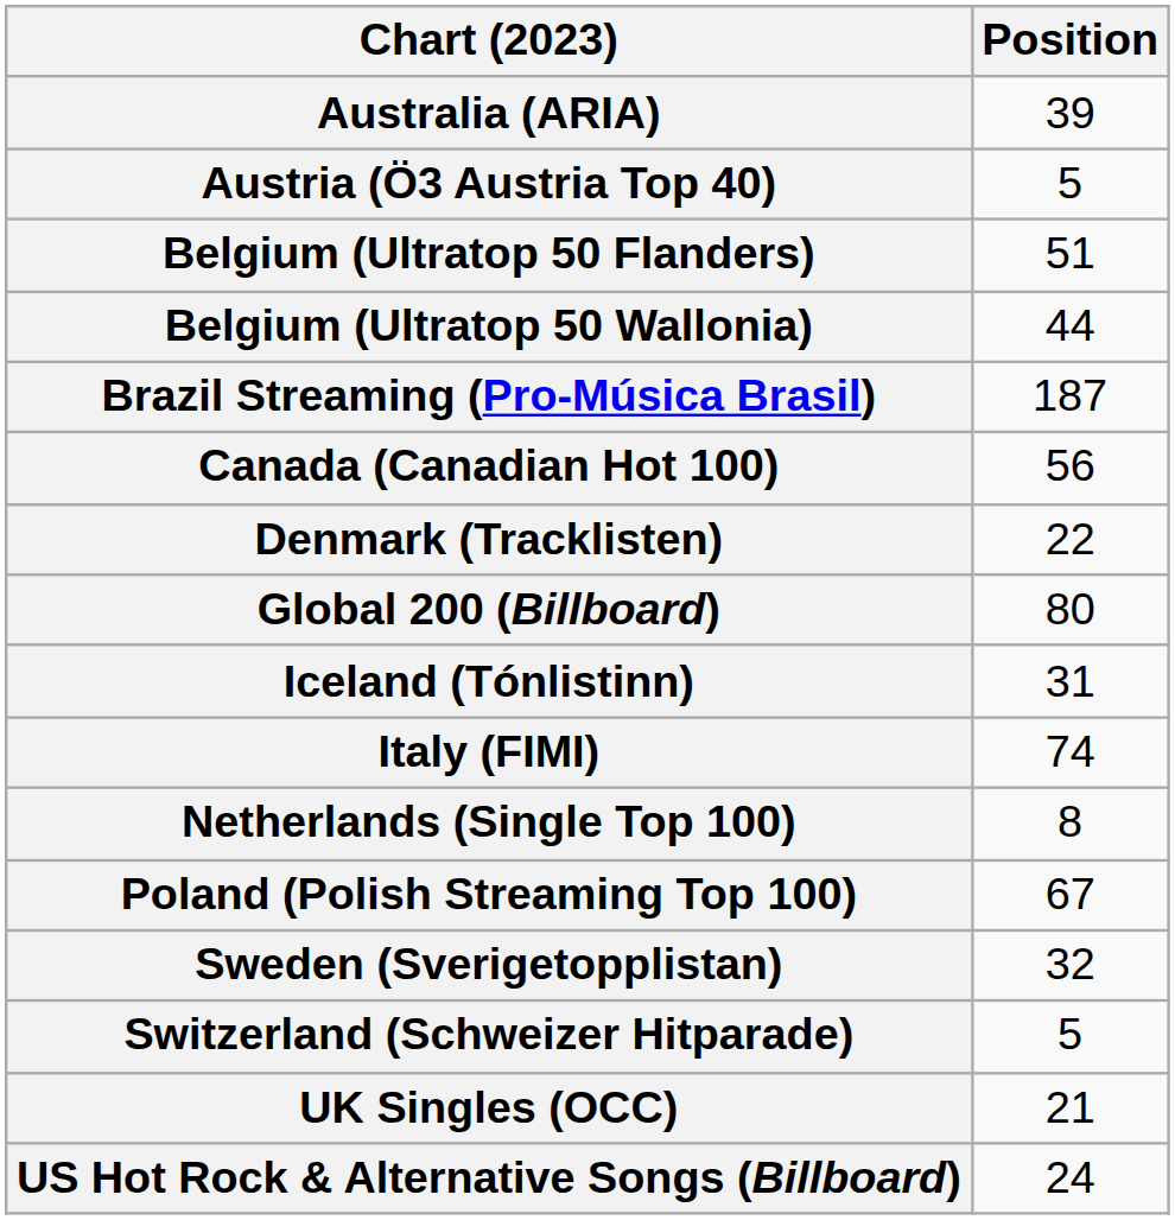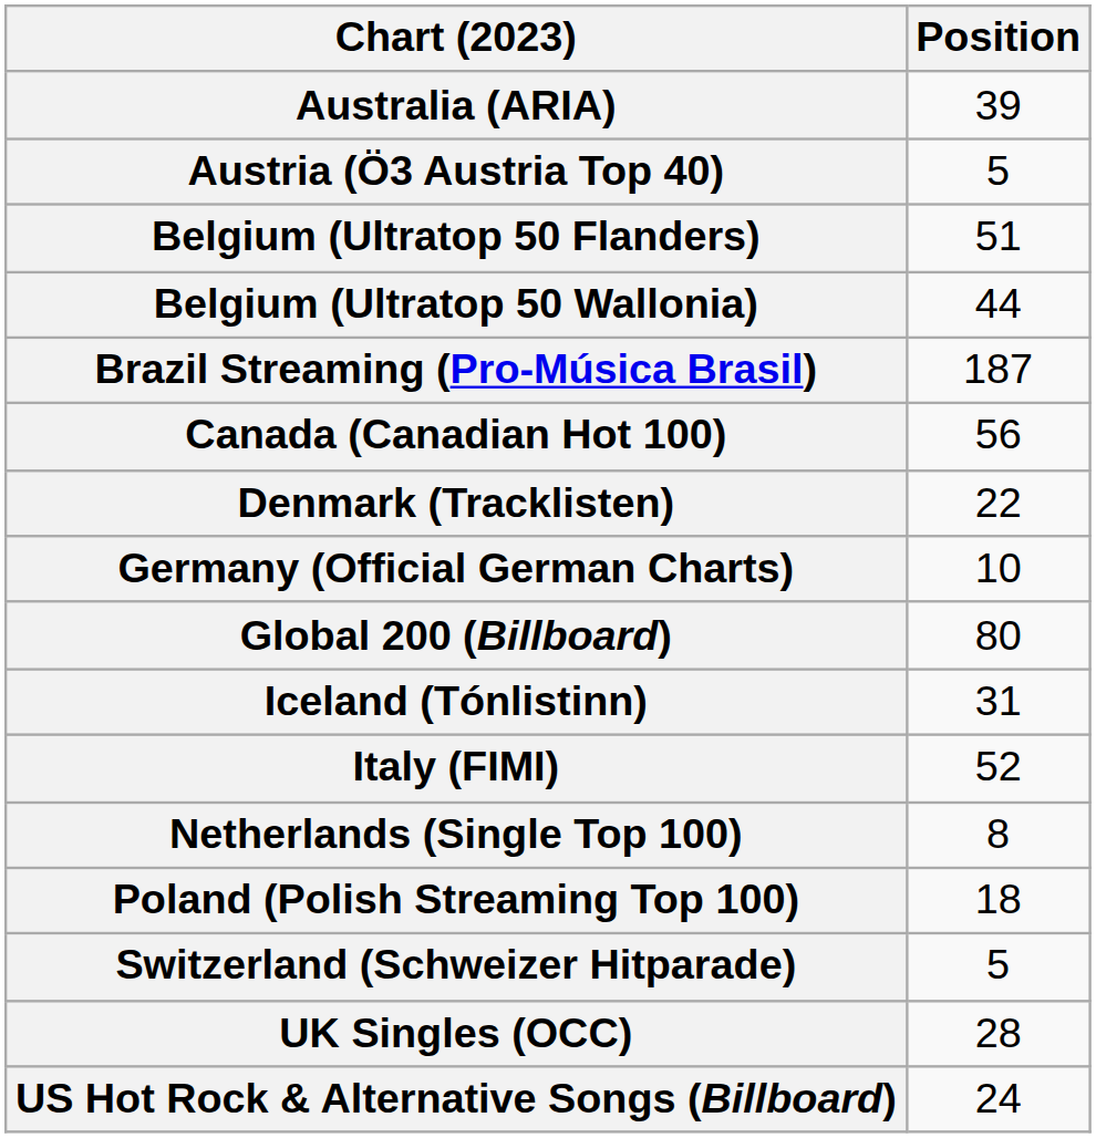+ row: Germany (Official German Charts) | 10
Italy (FIMI) | Position: 74 -> 52
Poland (Polish Streaming Top 100) | Position: 67 -> 18
- row: Sweden (Sverigetopplistan) | 32
UK Singles (OCC) | Position: 21 -> 28
